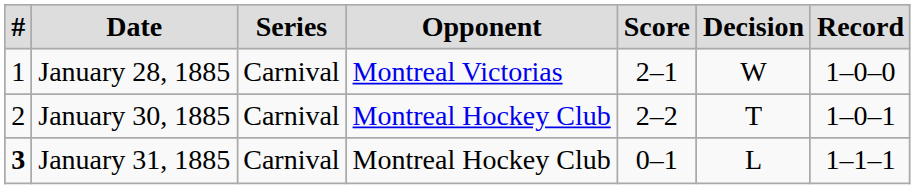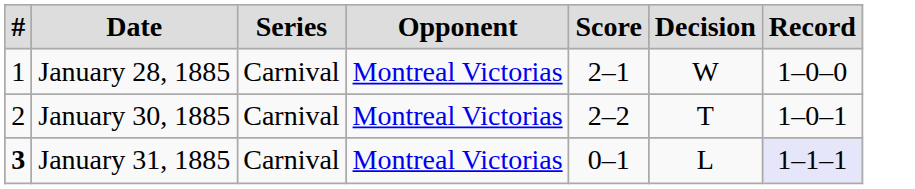January 30, 1885 | Opponent: Montreal Hockey Club -> Montreal Victorias
January 31, 1885 | Opponent: Montreal Hockey Club -> Montreal Victorias
January 31, 1885 | Record: no background -> lavender background
